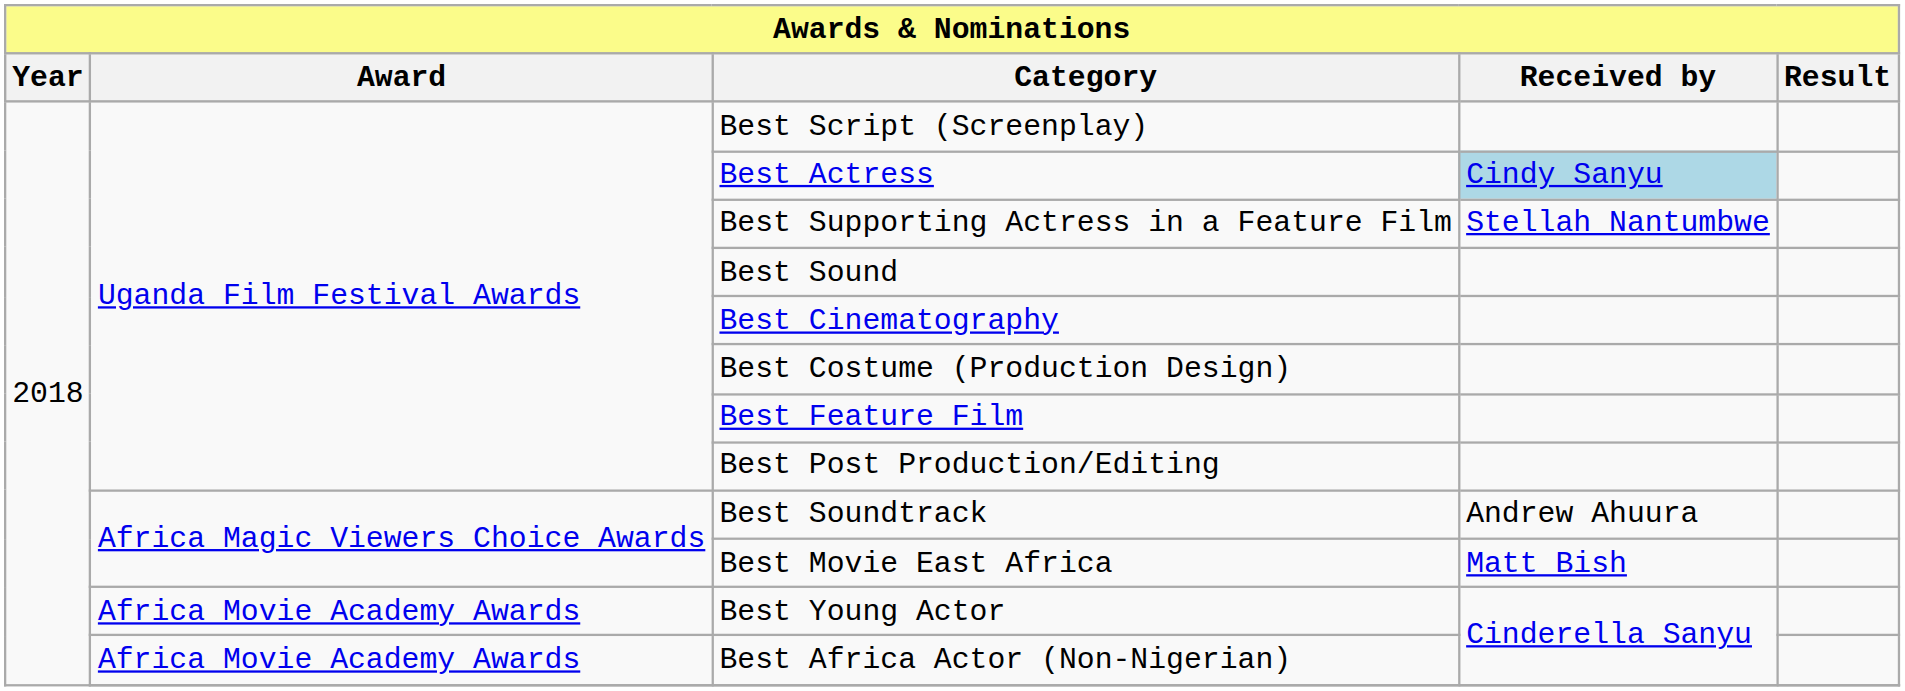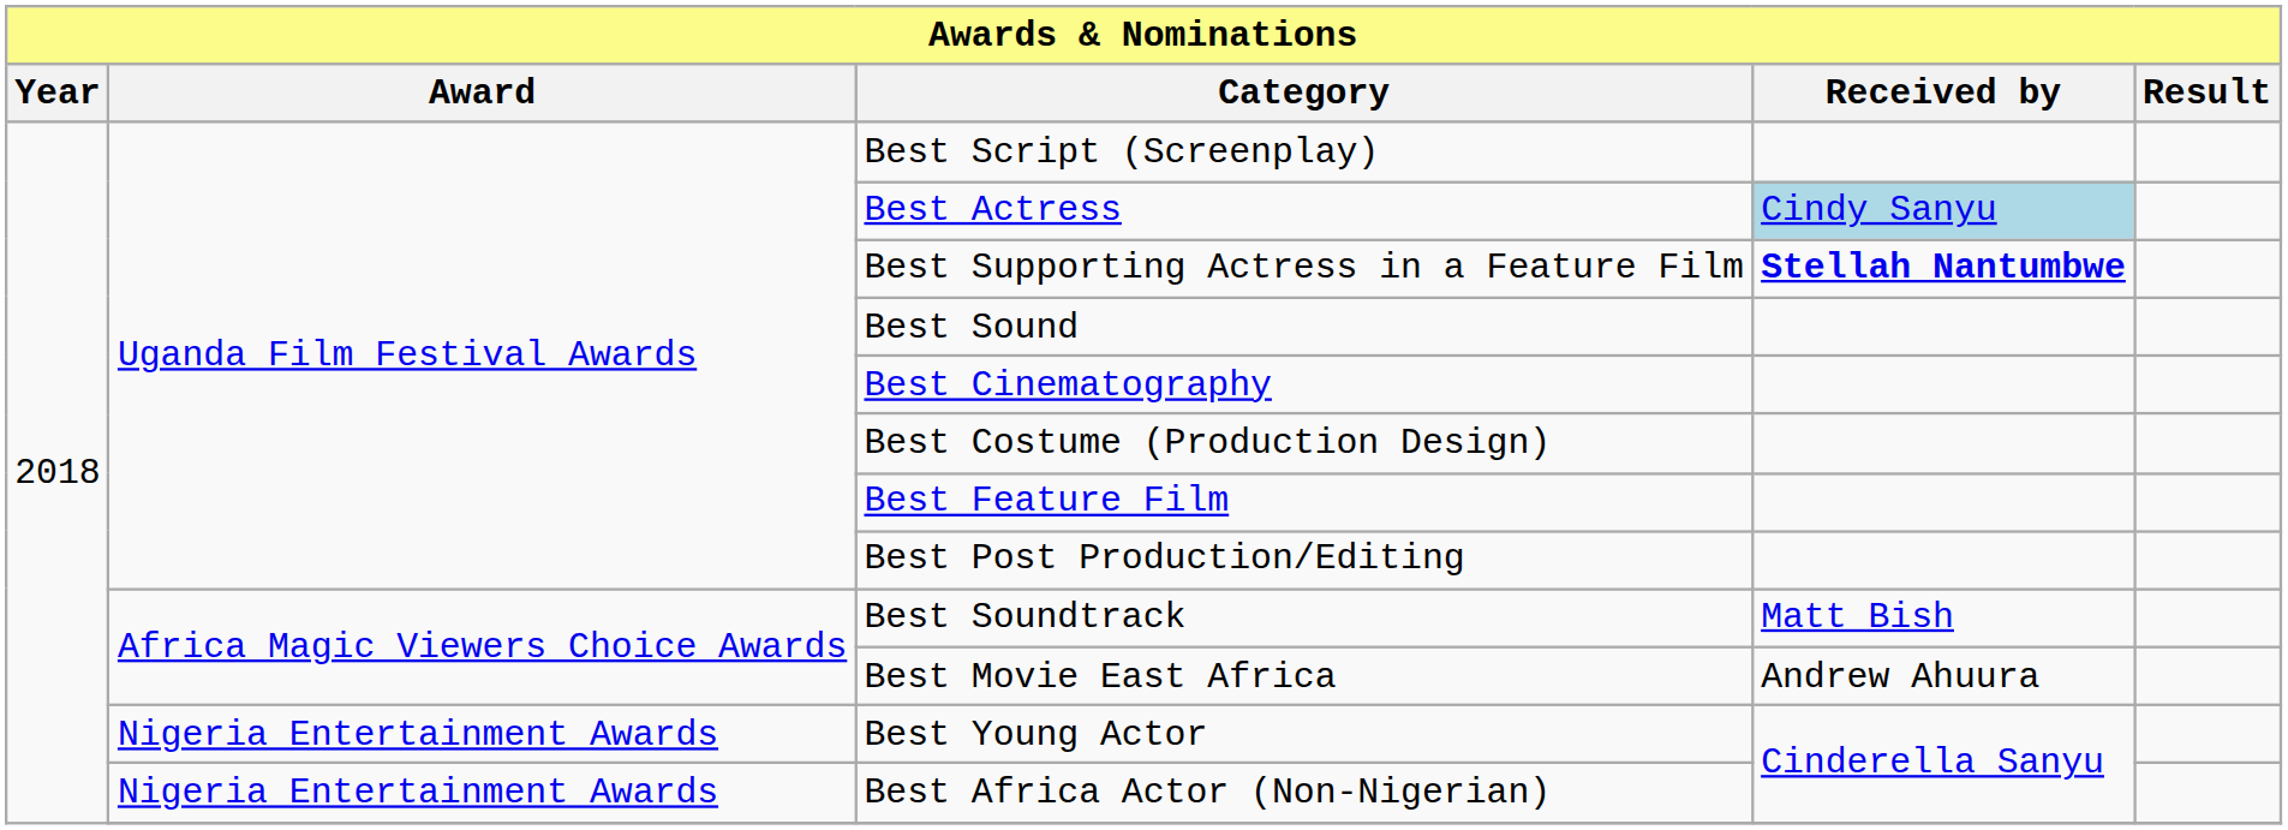Best Supporting Actress in a Feature Film | Received by: normal -> bold
Best Soundtrack | Received by: Andrew Ahuura -> Matt Bish
Best Movie East Africa | Received by: Matt Bish -> Andrew Ahuura
Best Young Actor | Award: Africa Movie Academy Awards -> Nigeria Entertainment Awards
Best Africa Actor (Non-Nigerian) | Award: Africa Movie Academy Awards -> Nigeria Entertainment Awards
